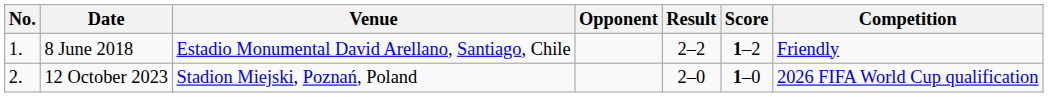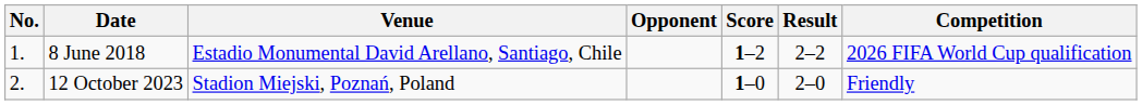columns swapped: Score <-> Result
8 June 2018 | Competition: Friendly -> 2026 FIFA World Cup qualification
12 October 2023 | Competition: 2026 FIFA World Cup qualification -> Friendly
